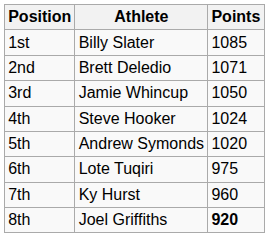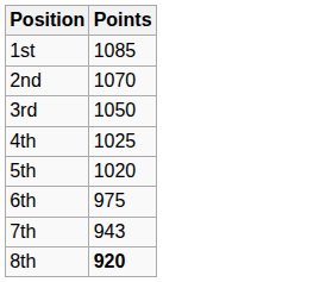- column: Athlete | Billy Slater | Brett Deledio | Jamie Whincup | Steve Hooker | Andrew Symonds | Lote Tuqiri | Ky Hurst | Joel Griffiths
2nd | Points: 1071 -> 1070
4th | Points: 1024 -> 1025
7th | Points: 960 -> 943
